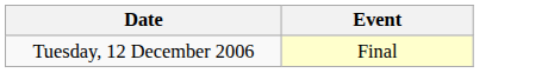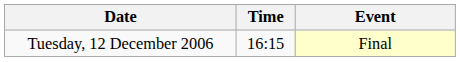+ column: Time | 16:15
